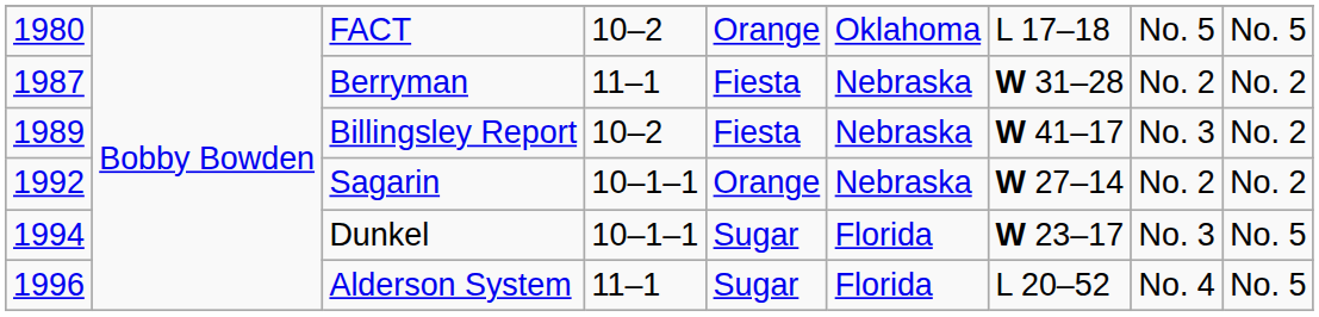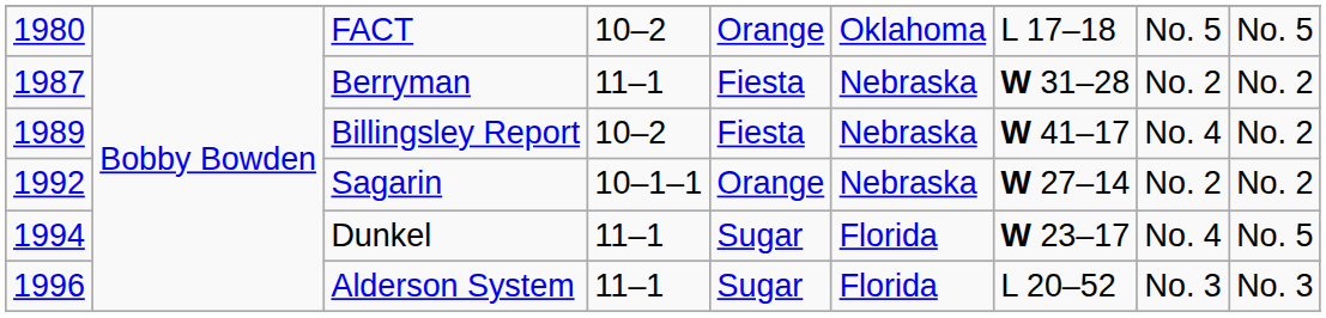Billingsley Report | column 8: No. 3 -> No. 4
Dunkel | column 4: 10–1–1 -> 11–1
Dunkel | column 8: No. 3 -> No. 4
Alderson System | column 8: No. 4 -> No. 3
Alderson System | column 9: No. 5 -> No. 3
